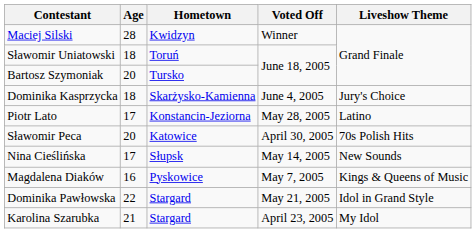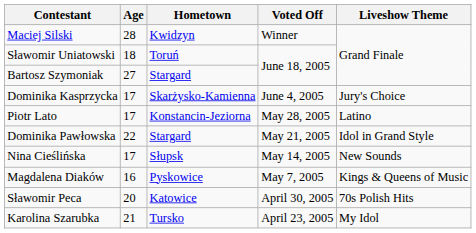Bartosz Szymoniak | Age: 20 -> 27
Bartosz Szymoniak | Hometown: Tursko -> Stargard
Dominika Kasprzycka | Age: 18 -> 17
rows swapped: Dominika Pawłowska <-> Sławomir Peca
Karolina Szarubka | Hometown: Stargard -> Tursko
